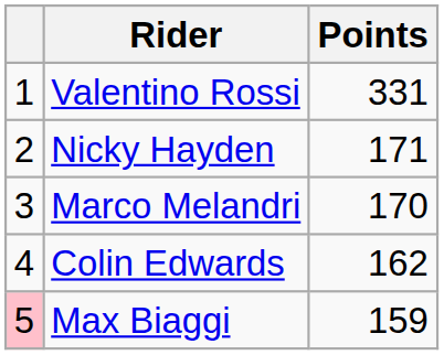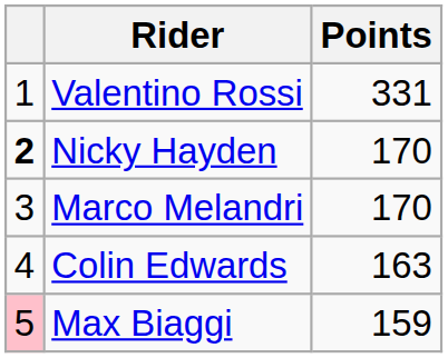Nicky Hayden | column 1: normal -> bold
Nicky Hayden | Points: 171 -> 170
Colin Edwards | Points: 162 -> 163
